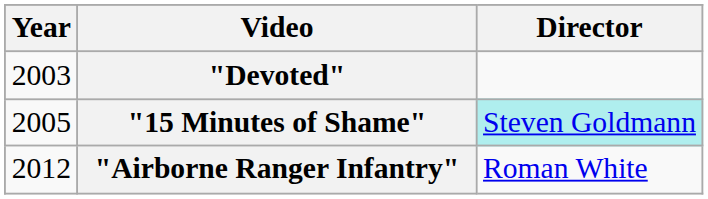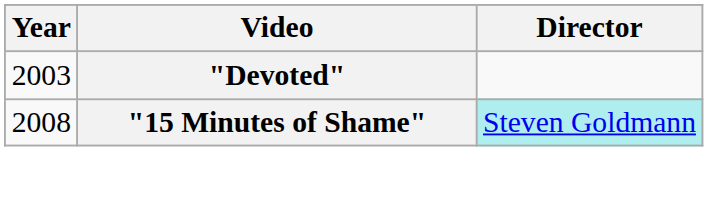"15 Minutes of Shame" | Year: 2005 -> 2008
- row: 2012 | "Airborne Ranger Infantry" | Roman White
